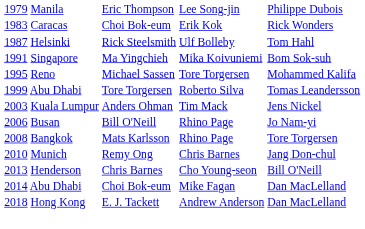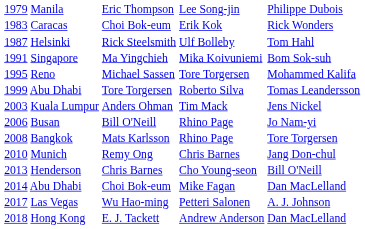+ row: 2017 Las Vegas | Wu Hao-ming | Petteri Salonen | A. J. Johnson
